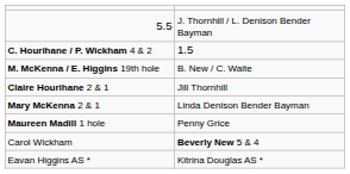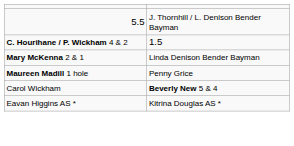- row: M. McKenna / E. Higgins 19th hole | B. New / C. Waite
- row: Claire Hourihane 2 & 1 | Jill Thornhill
